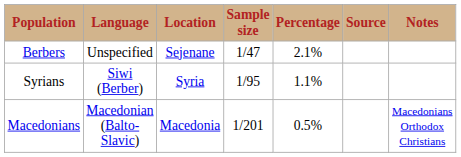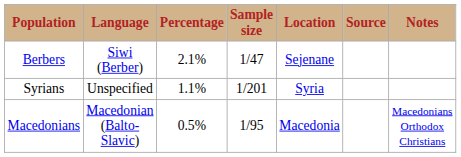columns swapped: Location <-> Percentage
Berbers | Language: Unspecified -> Siwi (Berber)
Syrians | Language: Siwi (Berber) -> Unspecified
Syrians | Sample size: 1/95 -> 1/201
Macedonians | Sample size: 1/201 -> 1/95
